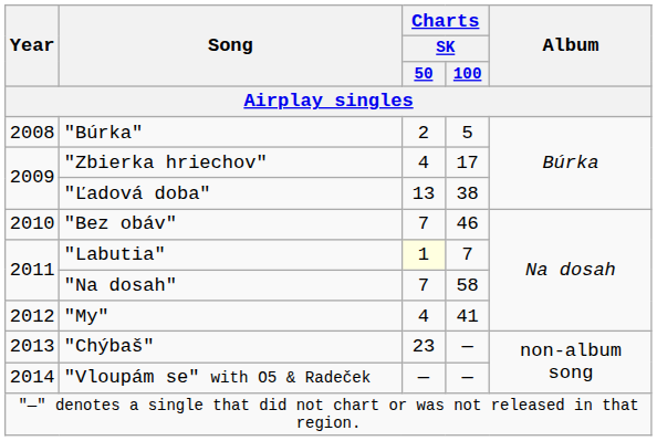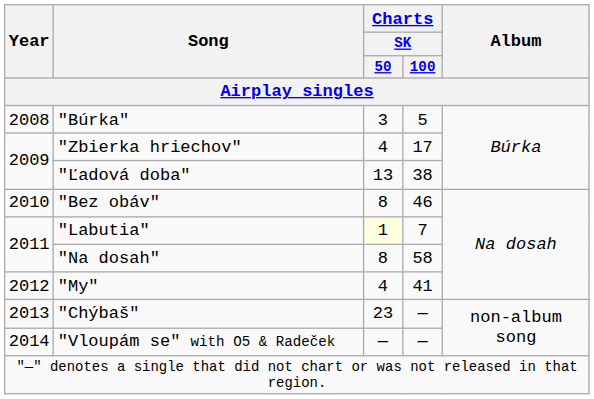"Búrka" | Charts / SK / 50: 2 -> 3
"Bez obáv" | Charts / SK / 50: 7 -> 8
"Na dosah" | Charts / SK / 50: 7 -> 8
